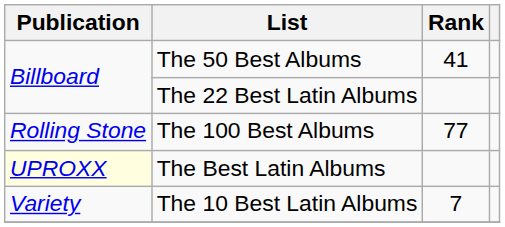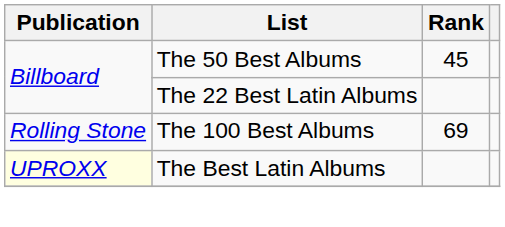The 50 Best Albums | Rank: 41 -> 45
The 100 Best Albums | Rank: 77 -> 69
- row: Variety | The 10 Best Latin Albums | 7
